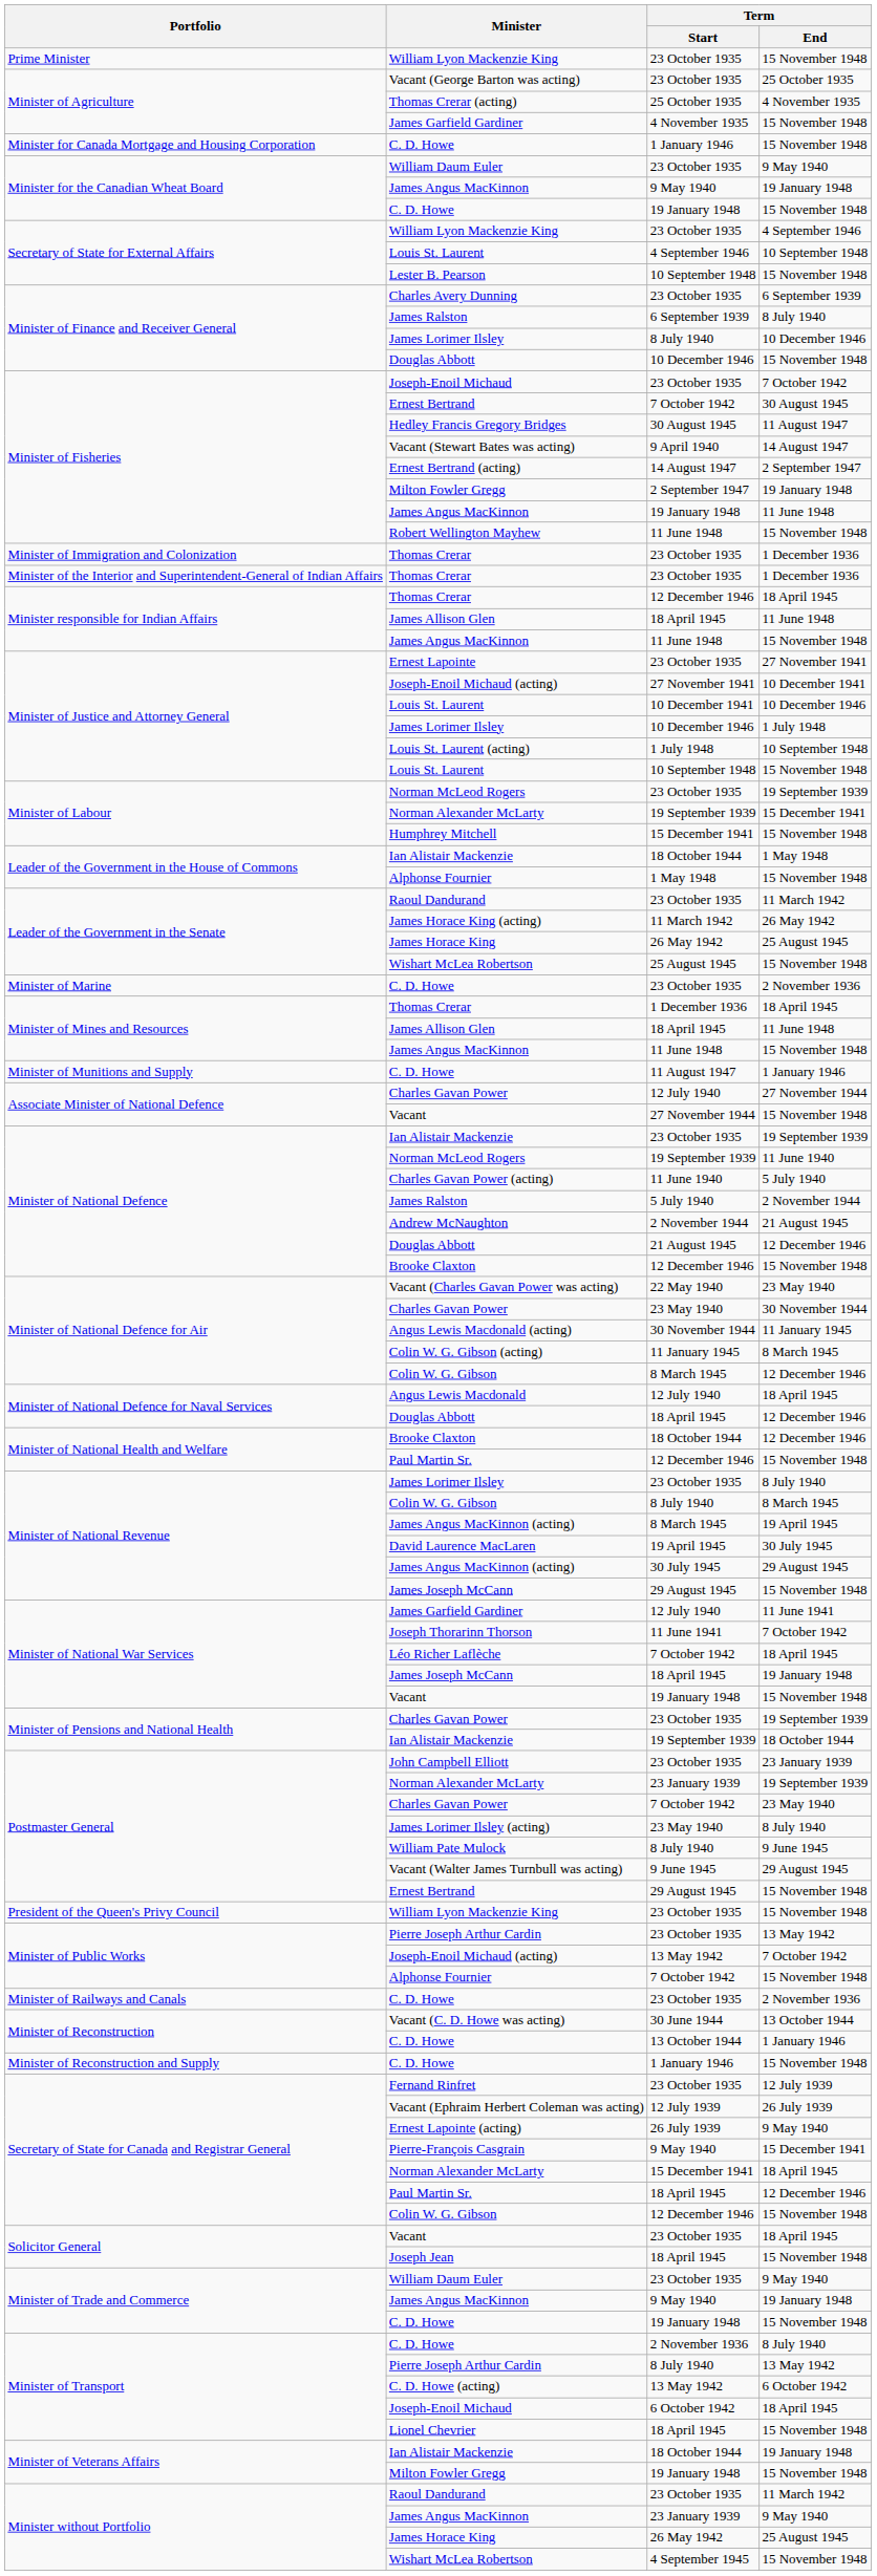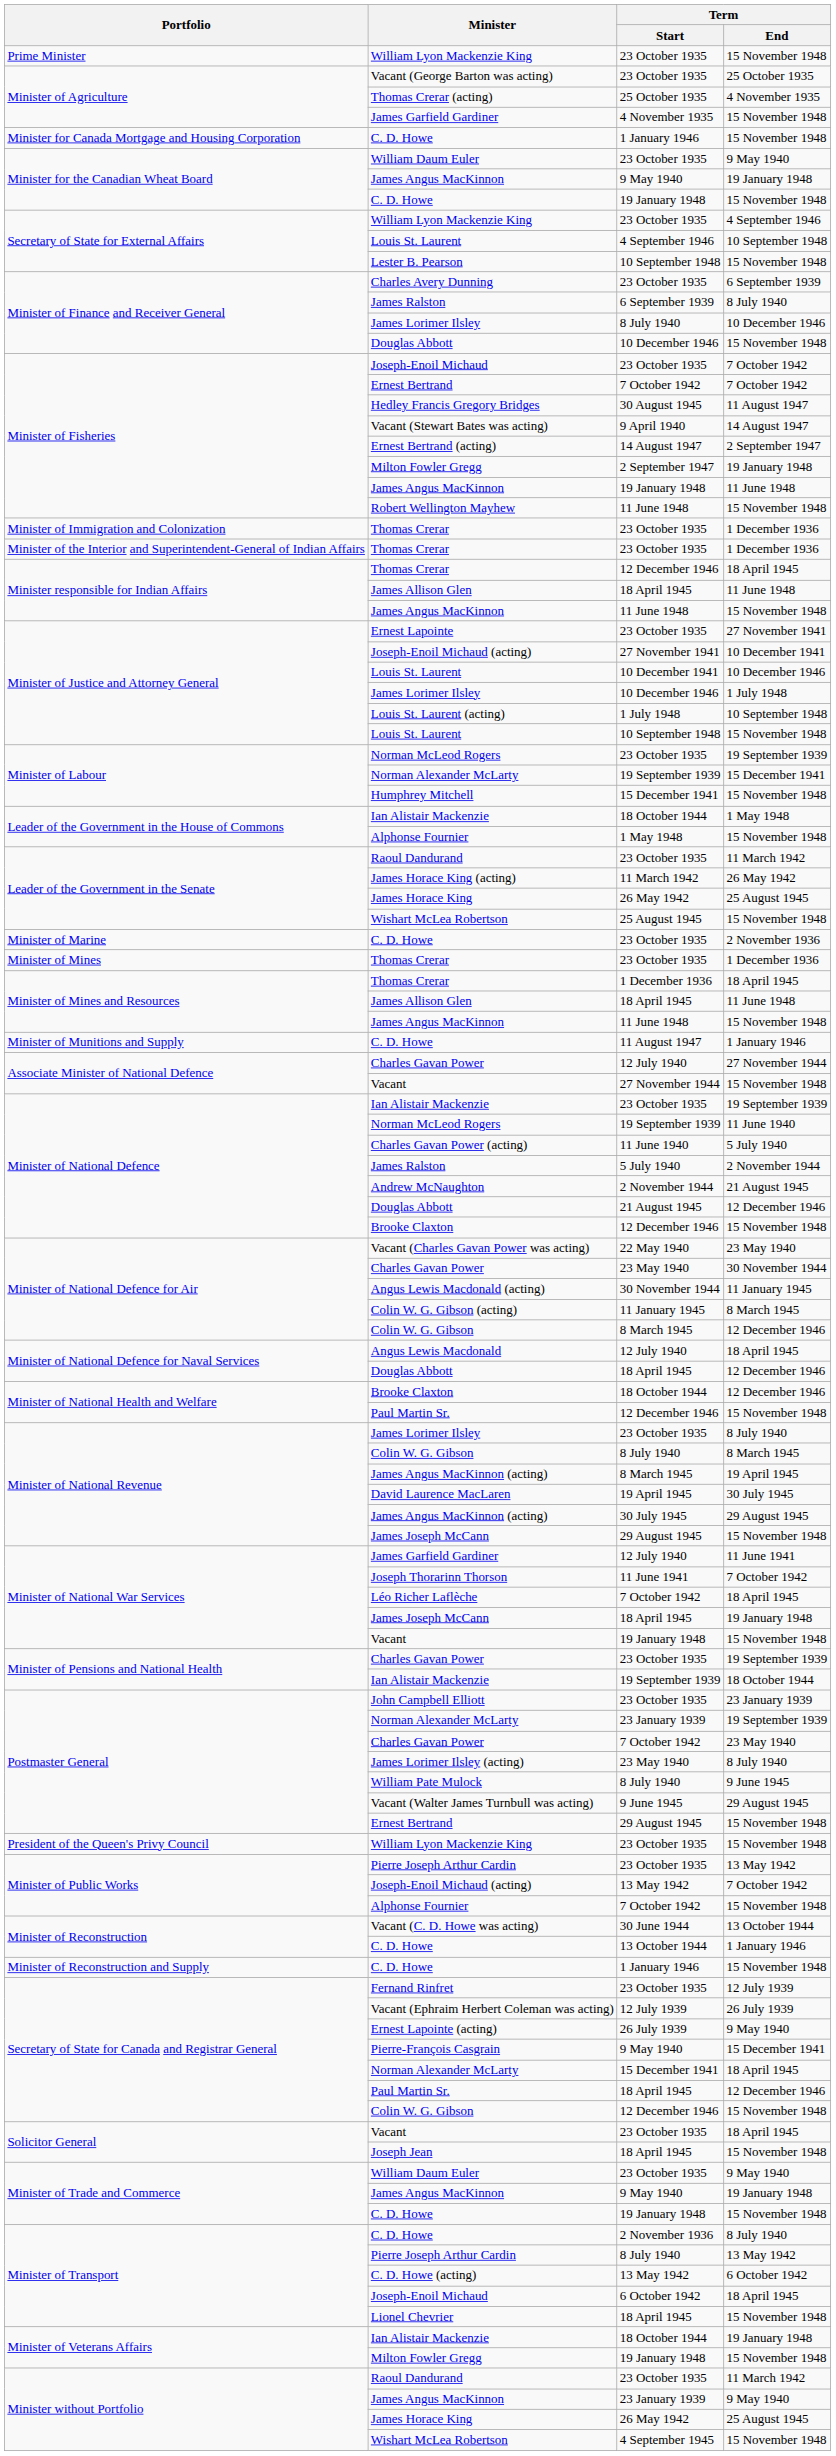Minister of Fisheries / Ernest Bertrand | Term / End: 30 August 1945 -> 7 October 1942
+ row: Minister of Mines | Thomas Crerar | 23 October 1935 | 1 December 1936
- row: Minister of Railways and Canals | C. D. Howe | 23 October 1935 | 2 November 1936
